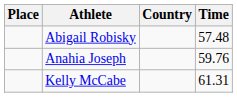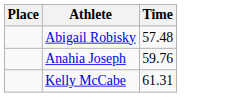- column: Country
